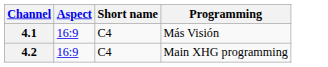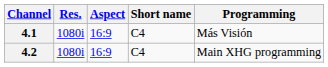+ column: Res. | 1080i | 1080i
